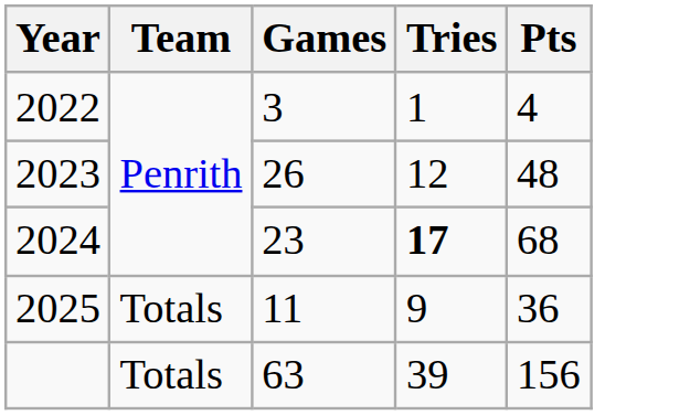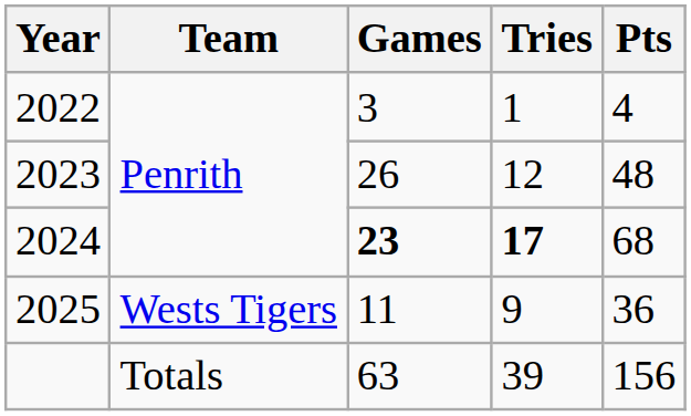2024 | Games: normal -> bold
2025 | Team: Totals -> Wests Tigers
